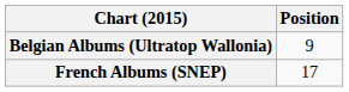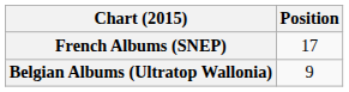rows swapped: Belgian Albums (Ultratop Wallonia) <-> French Albums (SNEP)
